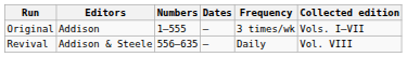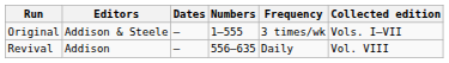columns swapped: Numbers <-> Dates
Original | Editors: Addison -> Addison & Steele
Revival | Editors: Addison & Steele -> Addison
